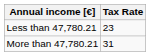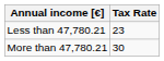More than 47,780.21 | Tax Rate: 31 -> 30
